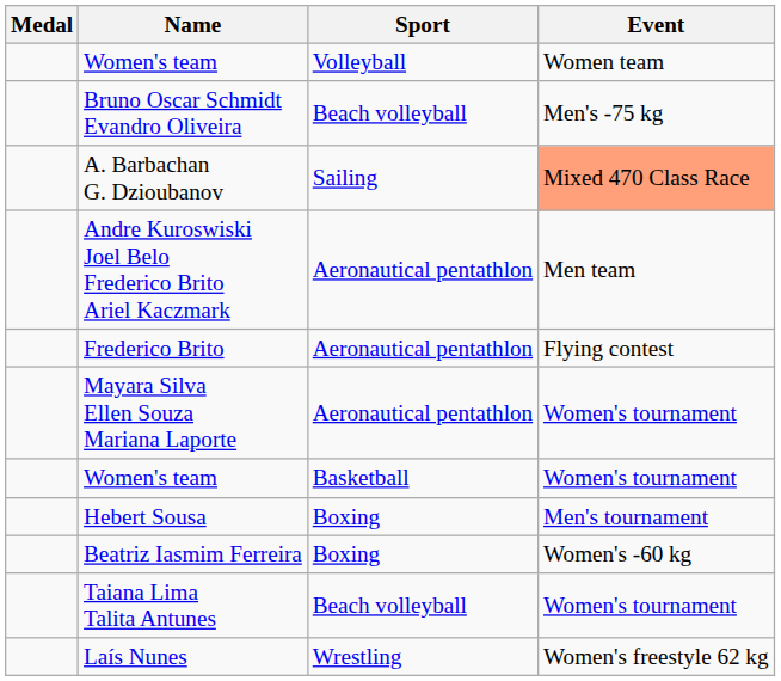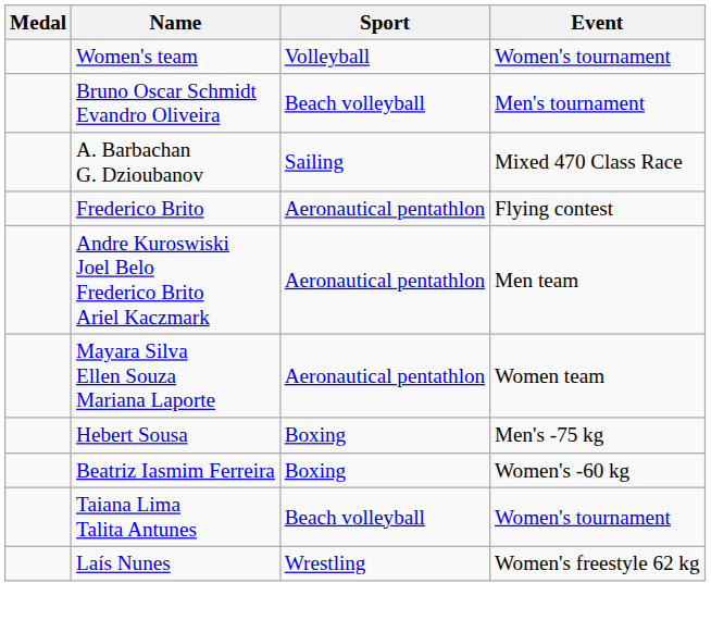Women's team / Volleyball | Event: Women team -> Women's tournament
Bruno Oscar Schmidt Evandro Oliveira | Event: Men's -75 kg -> Men's tournament
A. Barbachan G. Dzioubanov | Event: lightsalmon background -> no background
rows swapped: Frederico Brito <-> Andre Kuroswiski Joel Belo Frederico Brito Ariel Kaczmark
Mayara Silva Ellen Souza Mariana Laporte | Event: Women's tournament -> Women team
- row: Women's team | Basketball | Women's tournament
Hebert Sousa | Event: Men's tournament -> Men's -75 kg
